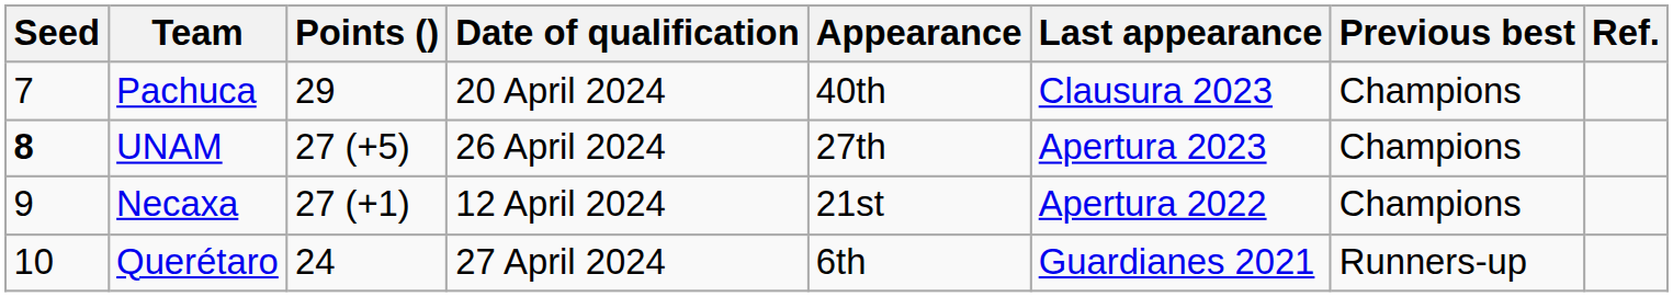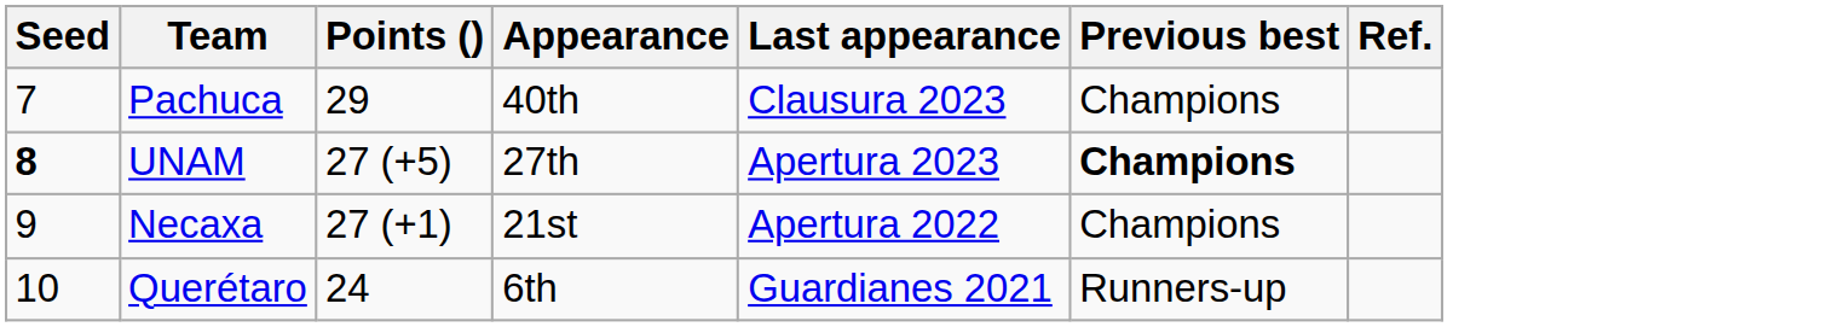- column: Date of qualification | 20 April 2024 | 26 April 2024 | 12 April 2024 | 27 April 2024
UNAM | Previous best: normal -> bold
